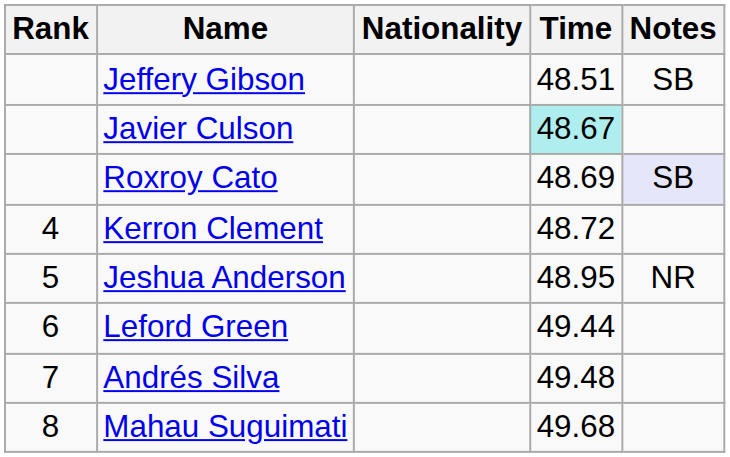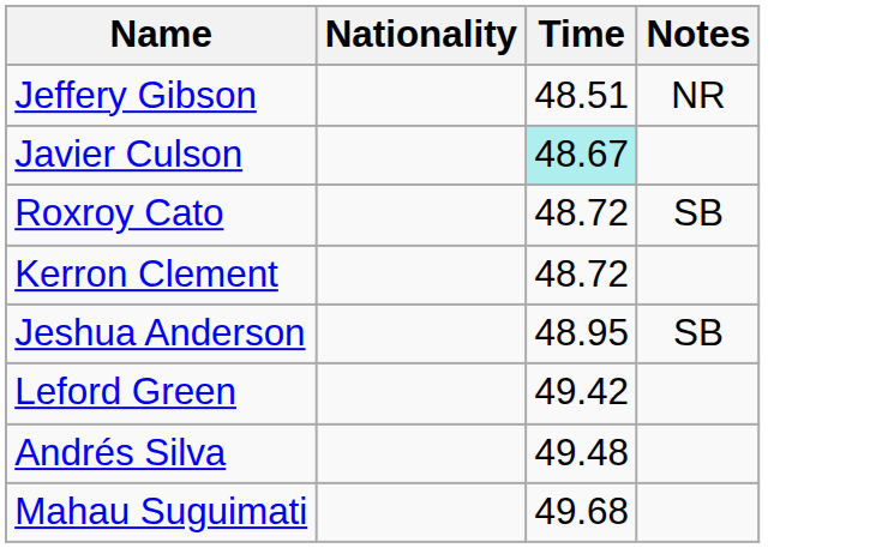- column: Rank | 4 | 5 | 6 | 7 | 8
Jeffery Gibson | Notes: SB -> NR
Roxroy Cato | Time: 48.69 -> 48.72
Roxroy Cato | Notes: lavender background -> no background
Jeshua Anderson | Notes: NR -> SB
Leford Green | Time: 49.44 -> 49.42
